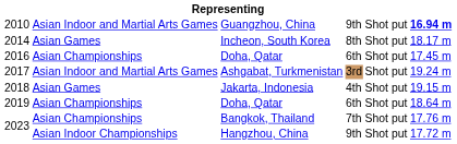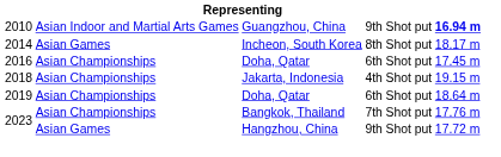- row: 2017 | Asian Indoor and Martial Arts Games | Ashgabat, Turkmenistan | 3rd | Shot put | 19.24 m
2018 | column 2: Asian Games -> Asian Championships
2023 / Hangzhou, China | column 2: Asian Indoor Championships -> Asian Games
